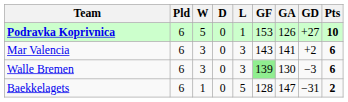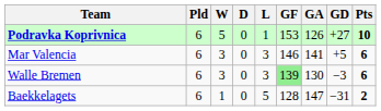Mar Valencia | GF: 143 -> 146
Mar Valencia | GD: +2 -> +5
